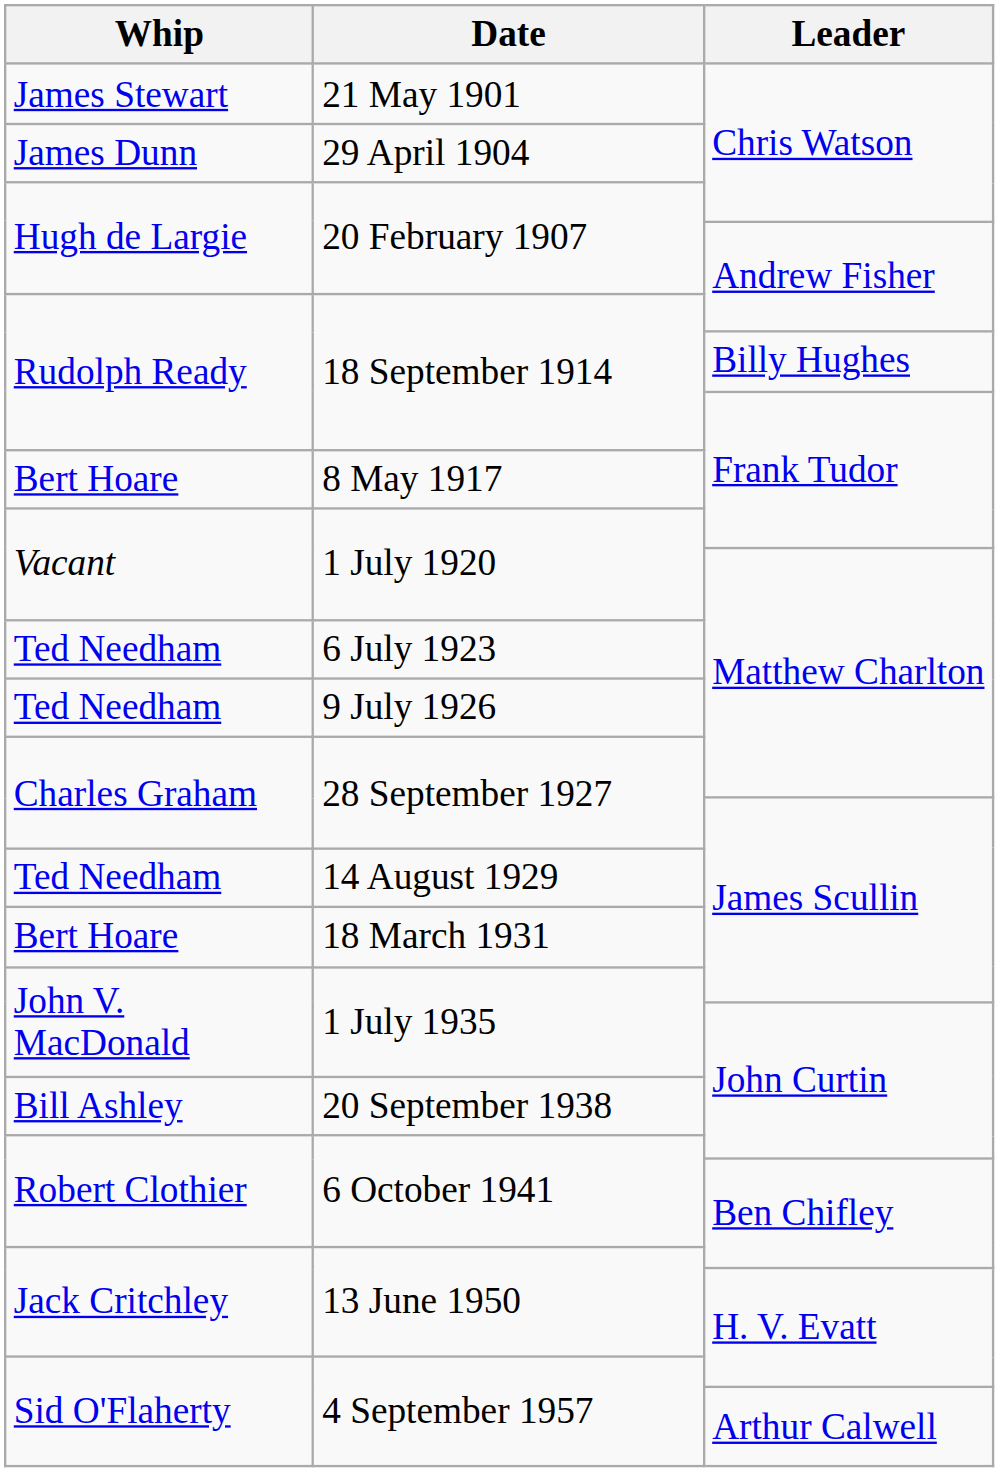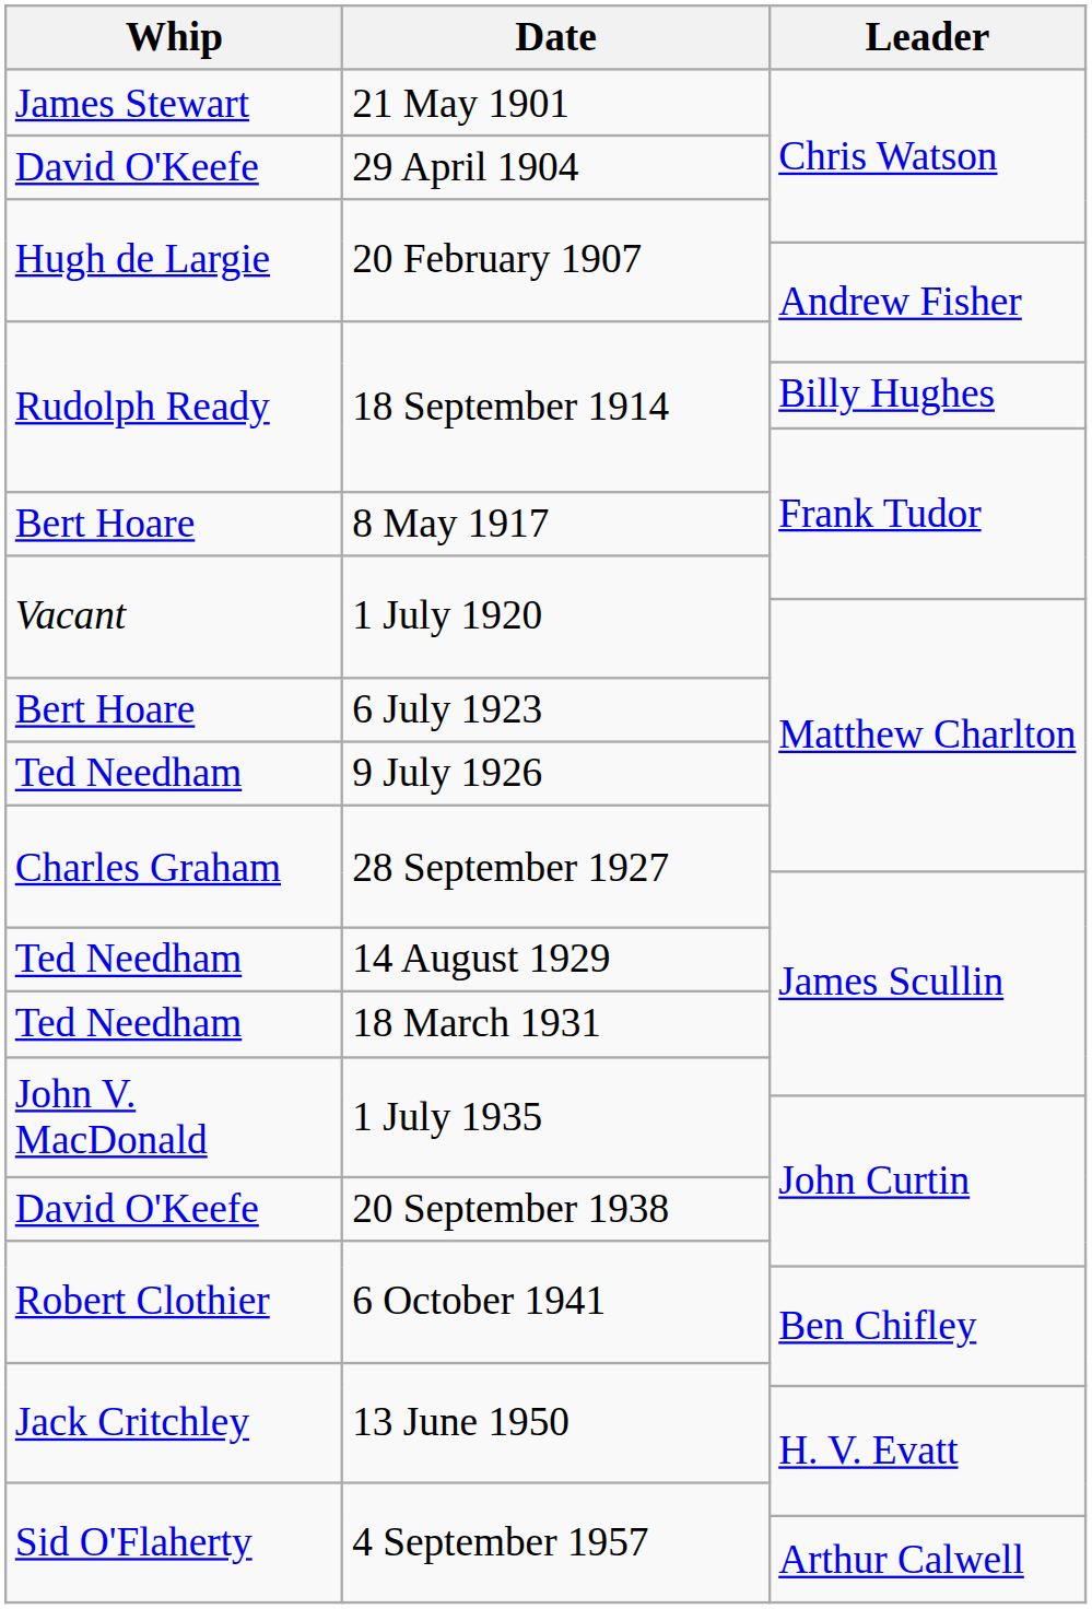29 April 1904 | Whip: James Dunn -> David O'Keefe
6 July 1923 | Whip: Ted Needham -> Bert Hoare
18 March 1931 | Whip: Bert Hoare -> Ted Needham
20 September 1938 | Whip: Bill Ashley -> David O'Keefe
